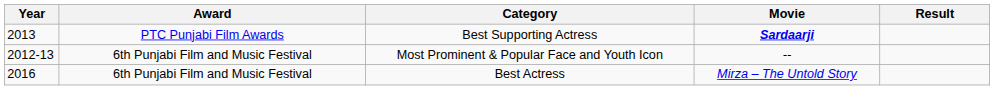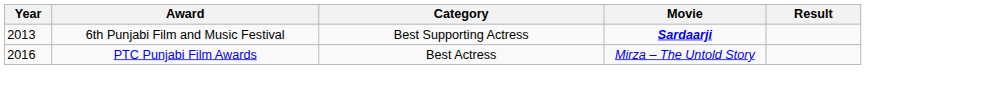Best Supporting Actress | Award: PTC Punjabi Film Awards -> 6th Punjabi Film and Music Festival
- row: 2012-13 | 6th Punjabi Film and Music Festival | Most Prominent & Popular Face and Youth Icon | --
Best Actress | Award: 6th Punjabi Film and Music Festival -> PTC Punjabi Film Awards
